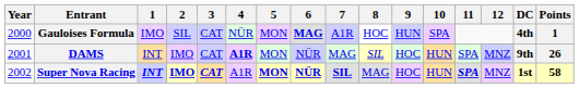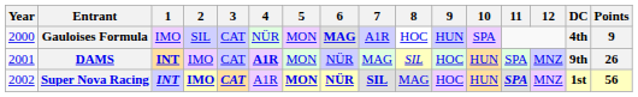Gauloises Formula | Points: 1 -> 9
DAMS | 1: normal -> bold
Super Nova Racing | Points: 58 -> 56
